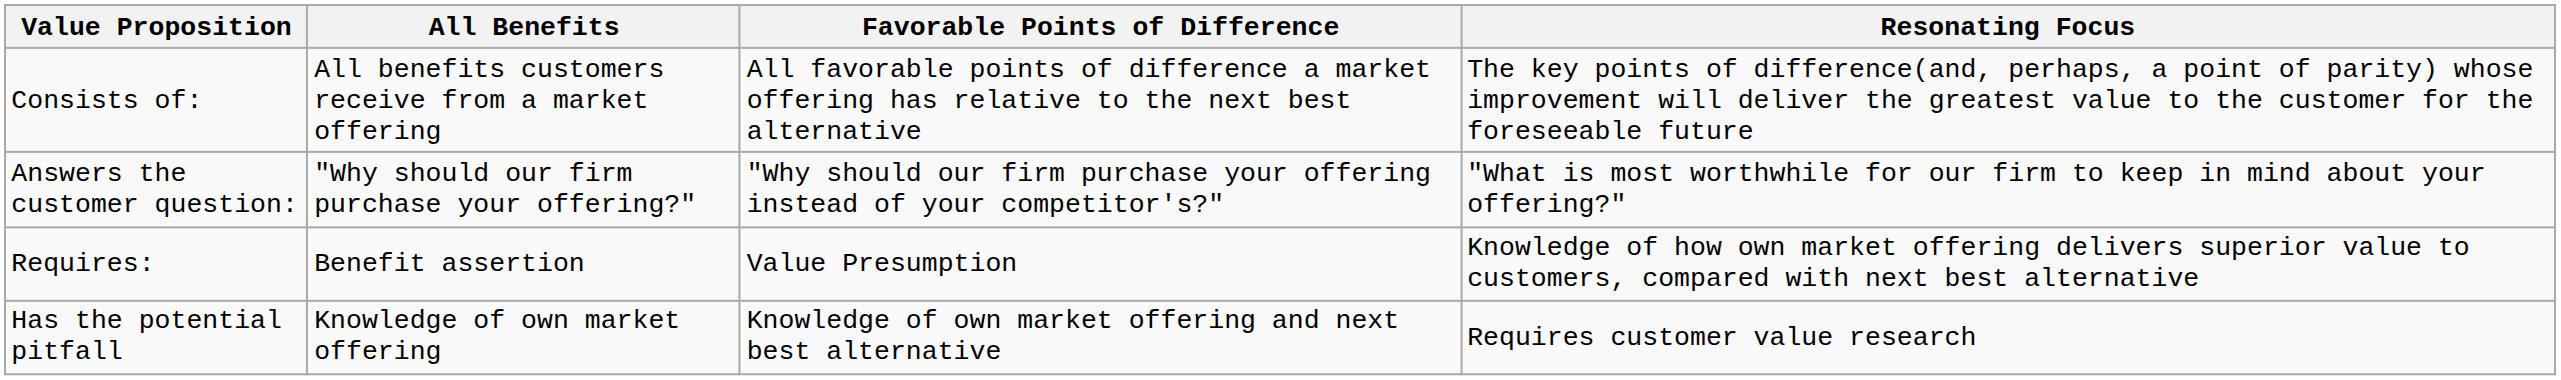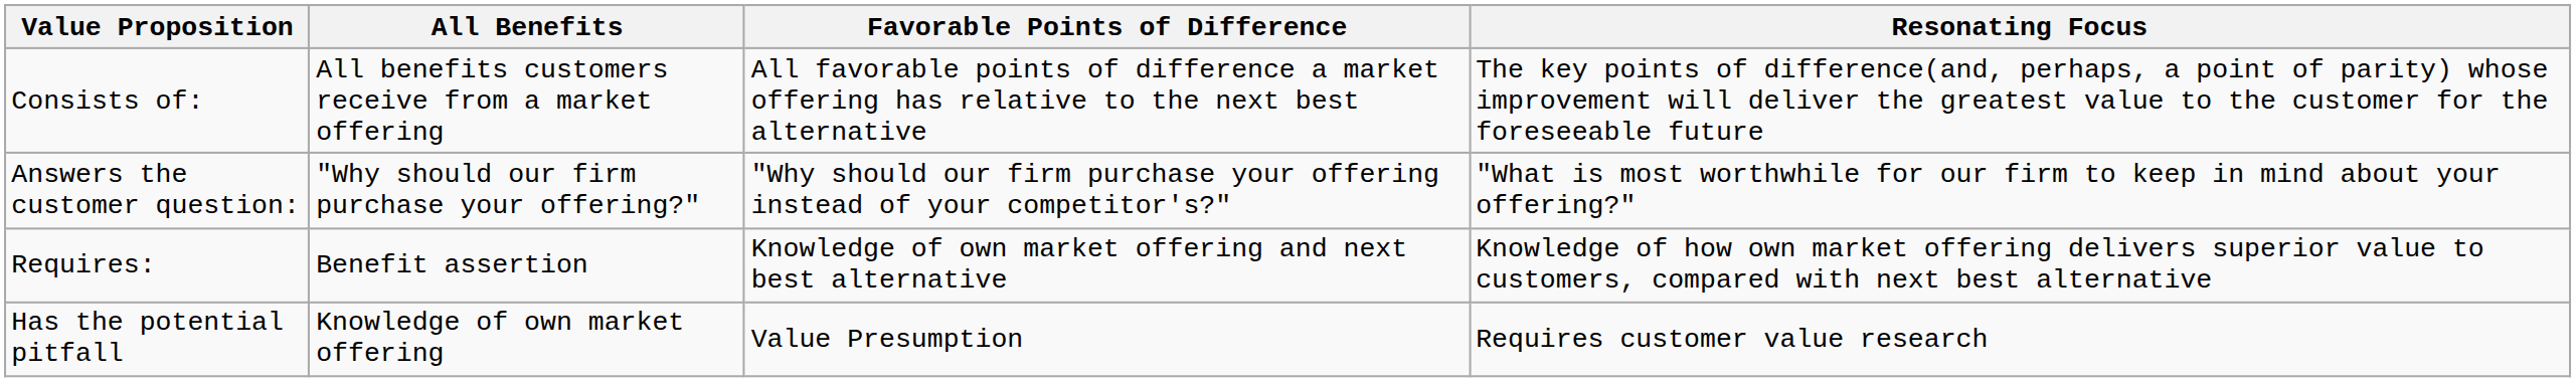Requires: | Favorable Points of Difference: Value Presumption -> Knowledge of own market offering and next best alternative
Has the potential pitfall | Favorable Points of Difference: Knowledge of own market offering and next best alternative -> Value Presumption
